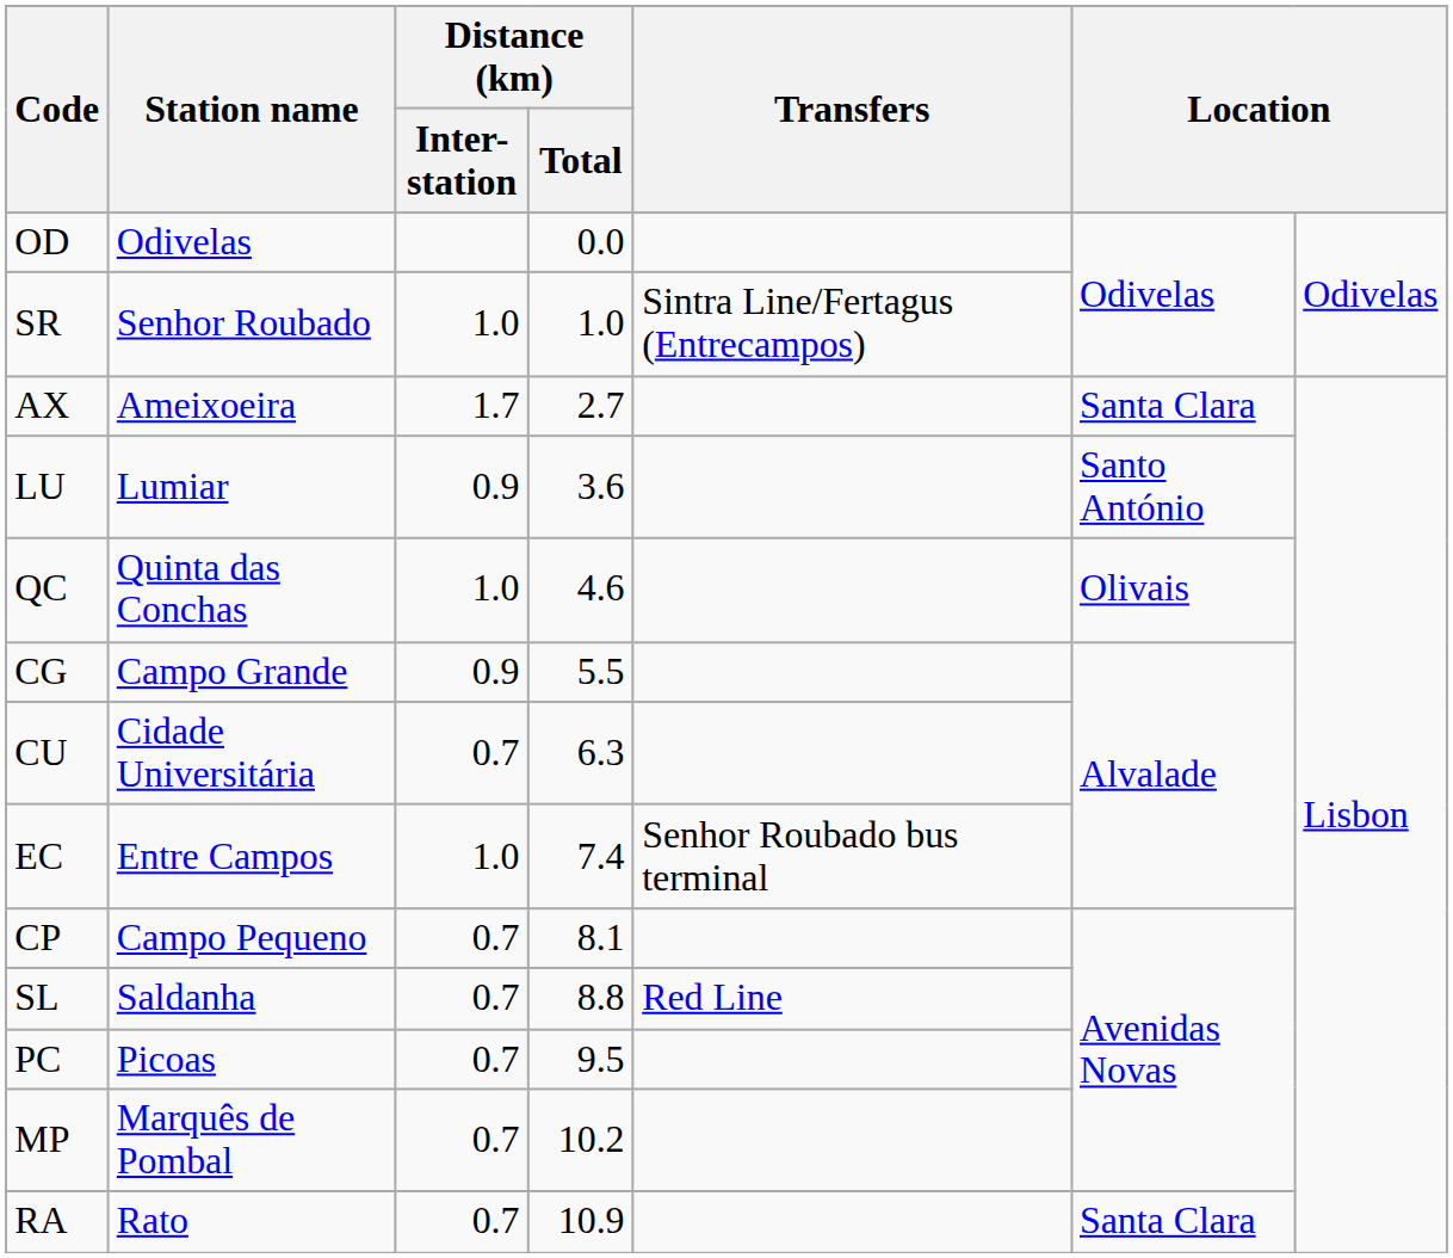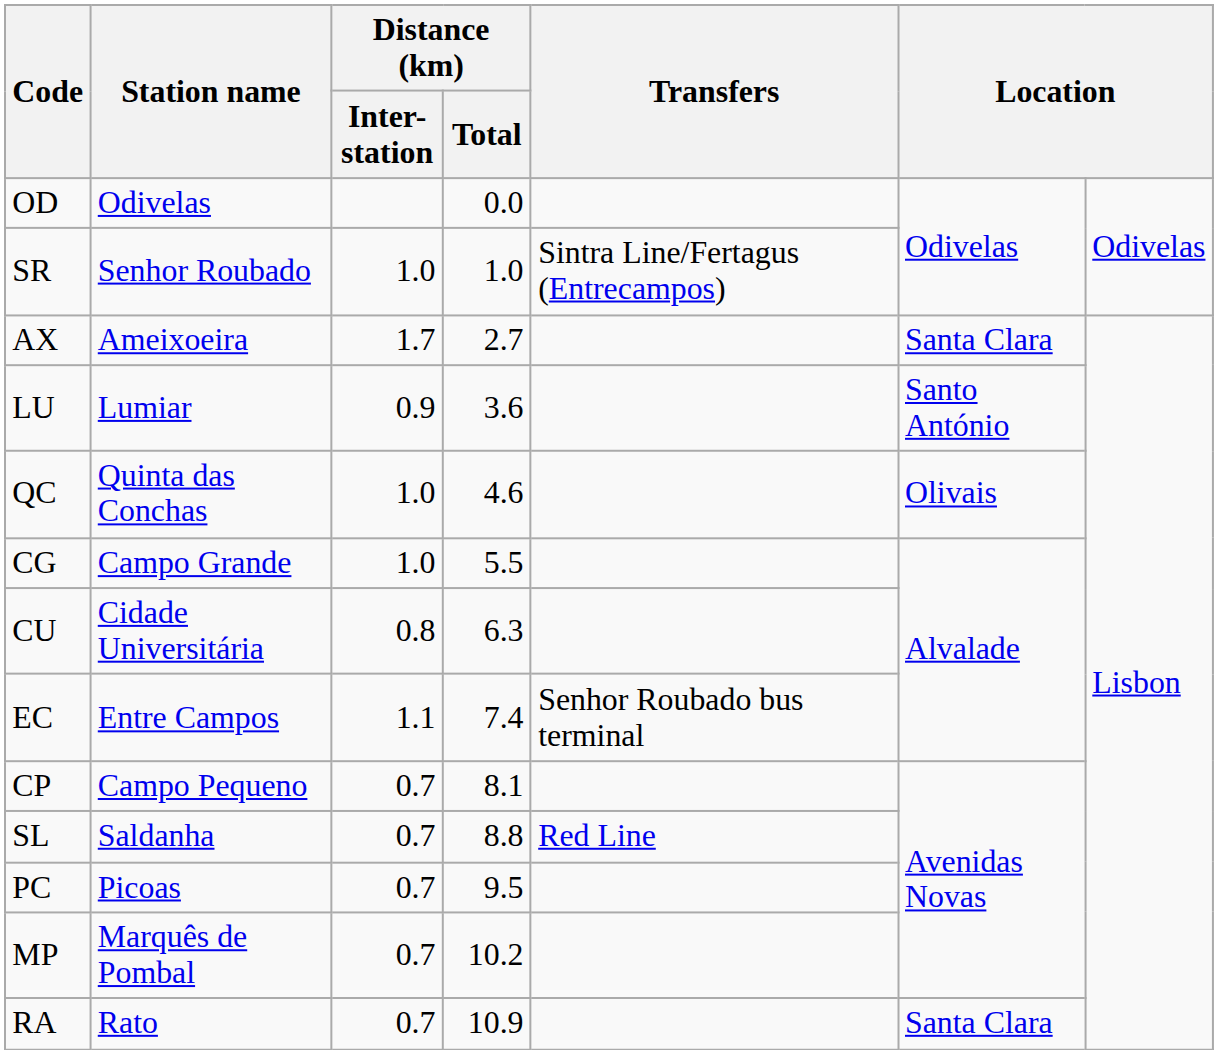CG | Distance (km) / Inter- station: 0.9 -> 1.0
CU | Distance (km) / Inter- station: 0.7 -> 0.8
EC | Distance (km) / Inter- station: 1.0 -> 1.1
